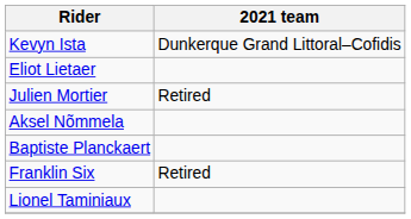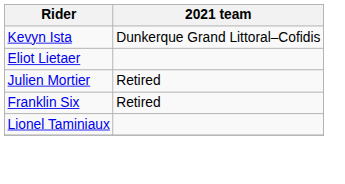- row: Aksel Nõmmela
- row: Baptiste Planckaert
